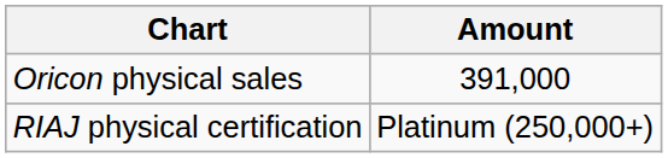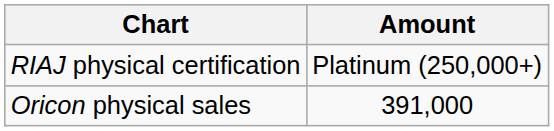rows swapped: Oricon physical sales <-> RIAJ physical certification
